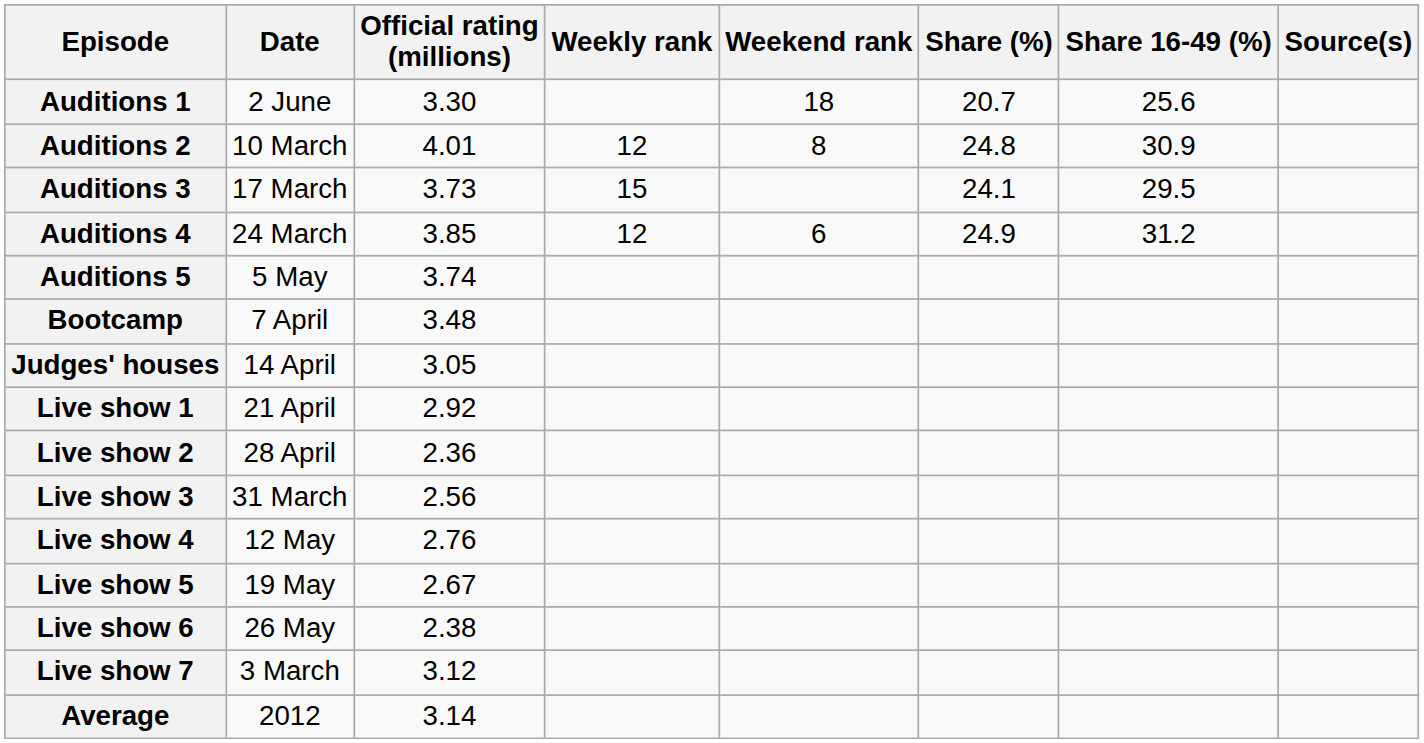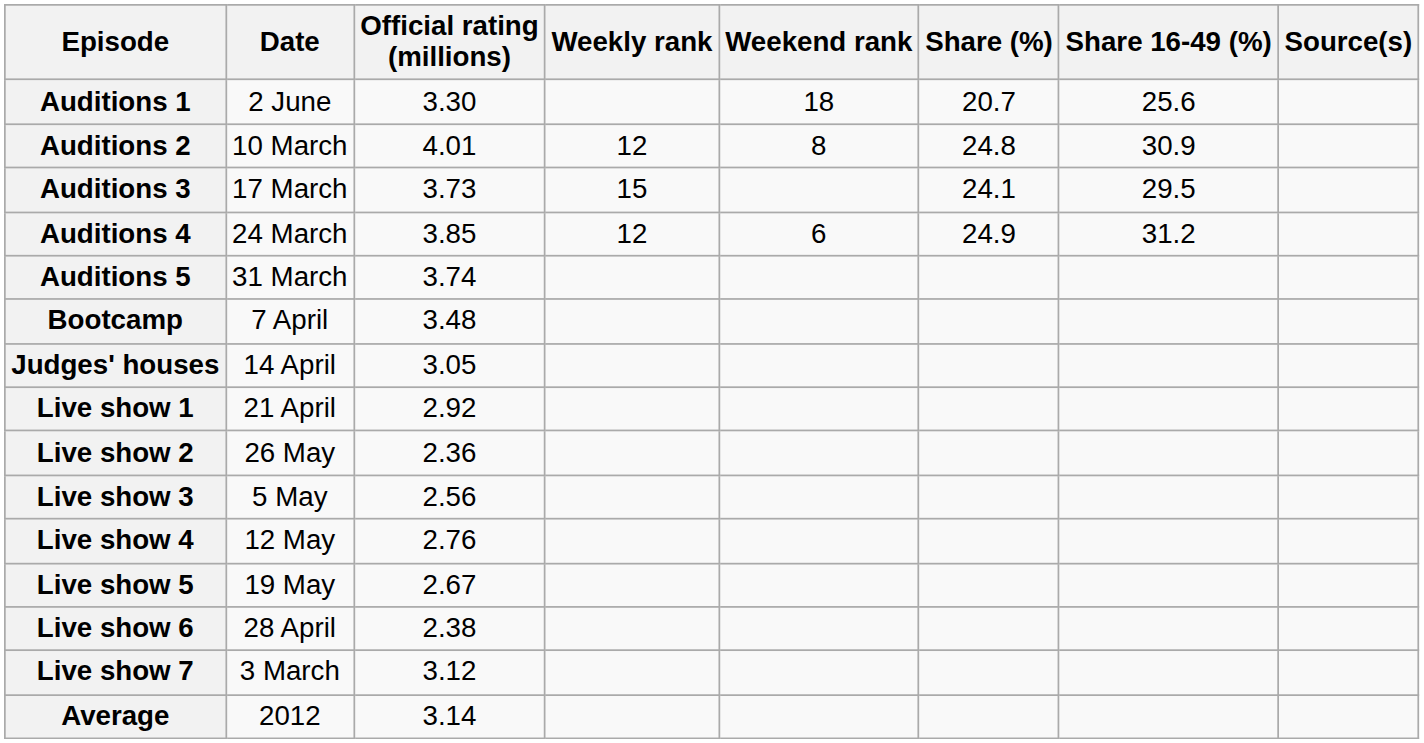Auditions 5 | Date: 5 May -> 31 March
Live show 2 | Date: 28 April -> 26 May
Live show 3 | Date: 31 March -> 5 May
Live show 6 | Date: 26 May -> 28 April
